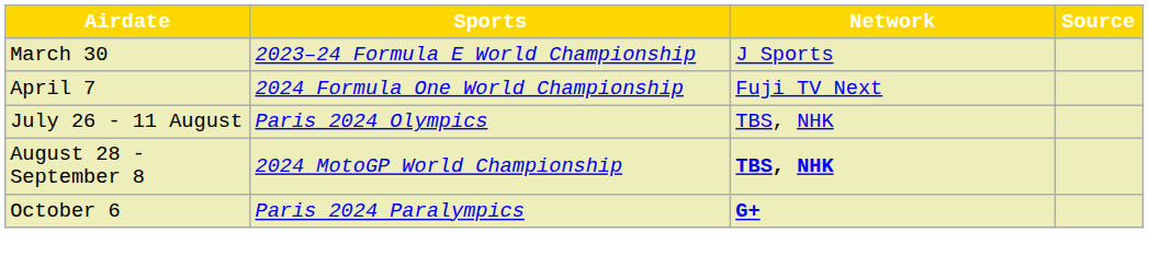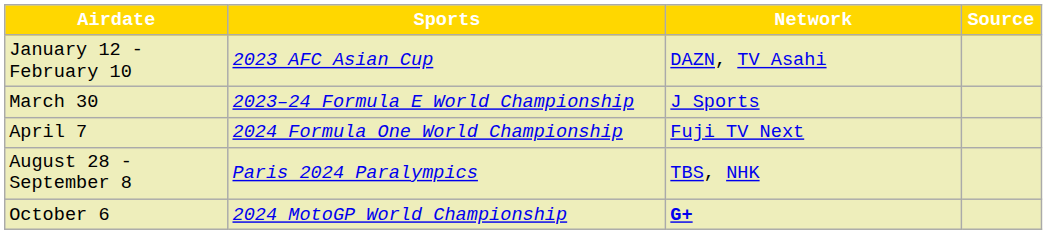+ row: January 12 - February 10 | 2023 AFC Asian Cup | DAZN, TV Asahi
- row: July 26 - 11 August | Paris 2024 Olympics | TBS, NHK
August 28 - September 8 | Sports: 2024 MotoGP World Championship -> Paris 2024 Paralympics
August 28 - September 8 | Network: bold -> normal
October 6 | Sports: Paris 2024 Paralympics -> 2024 MotoGP World Championship
